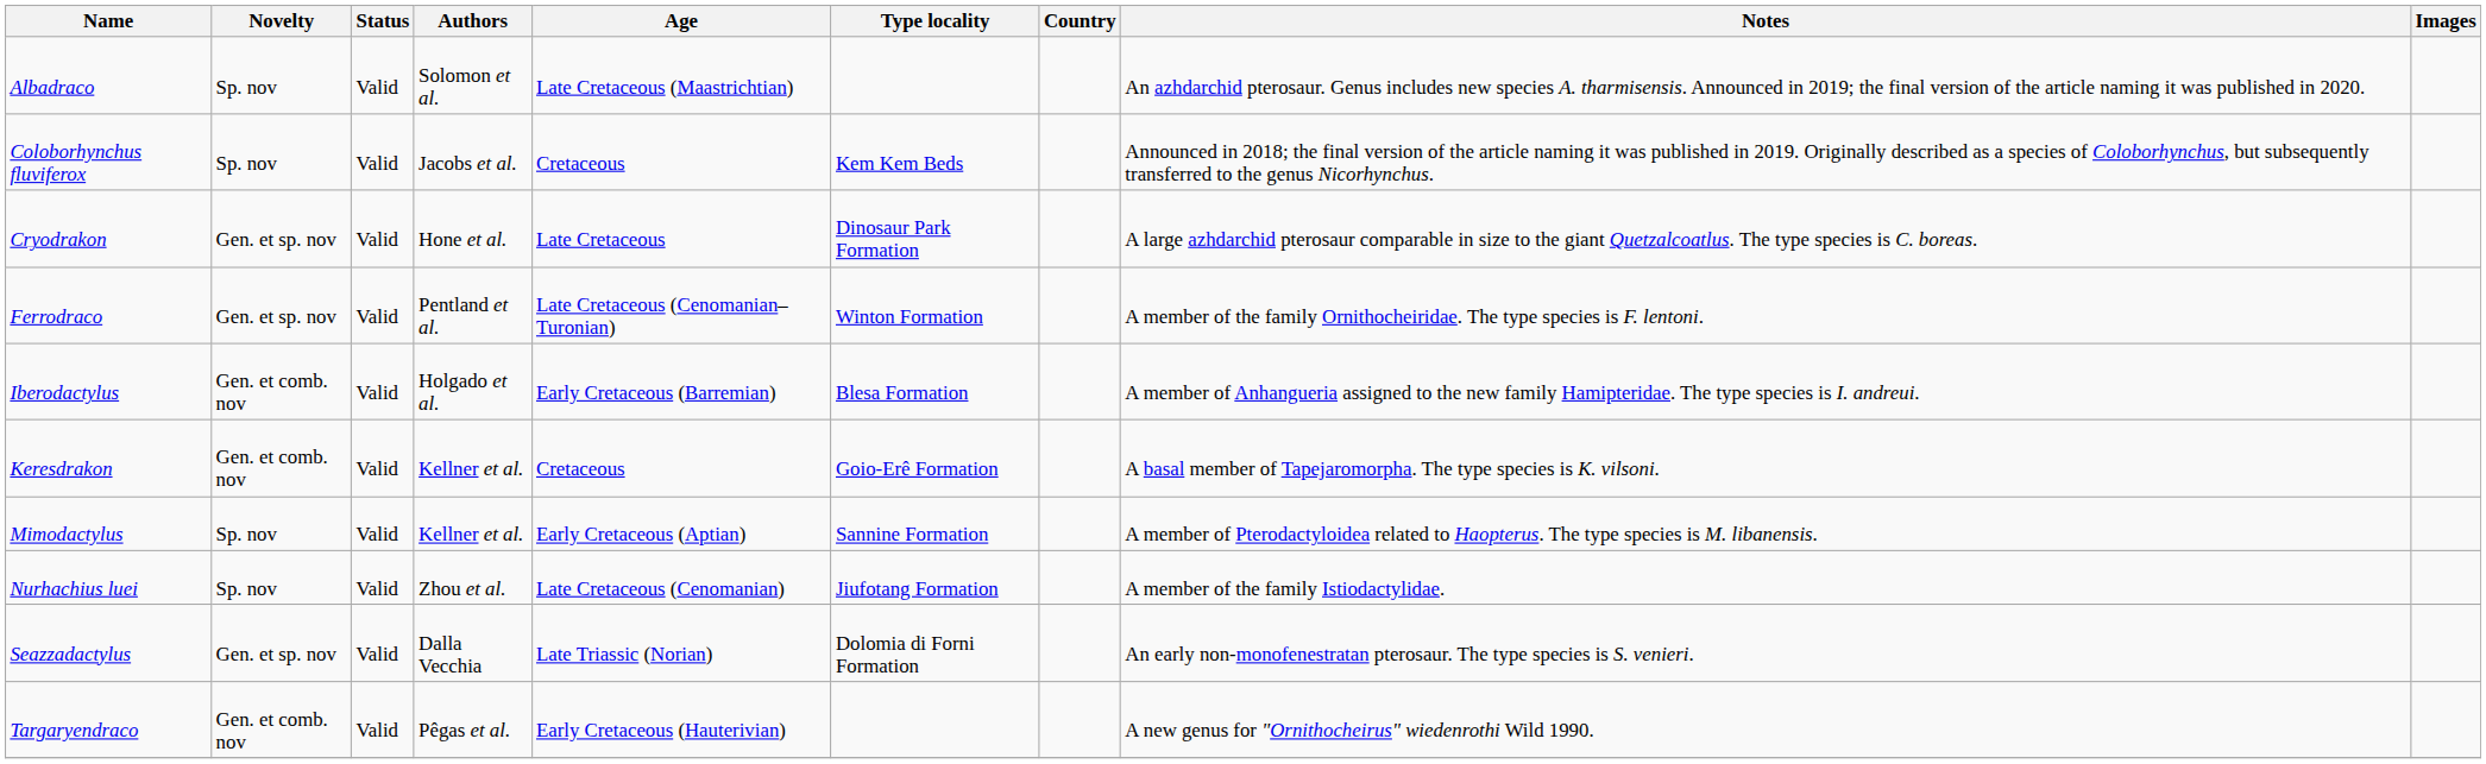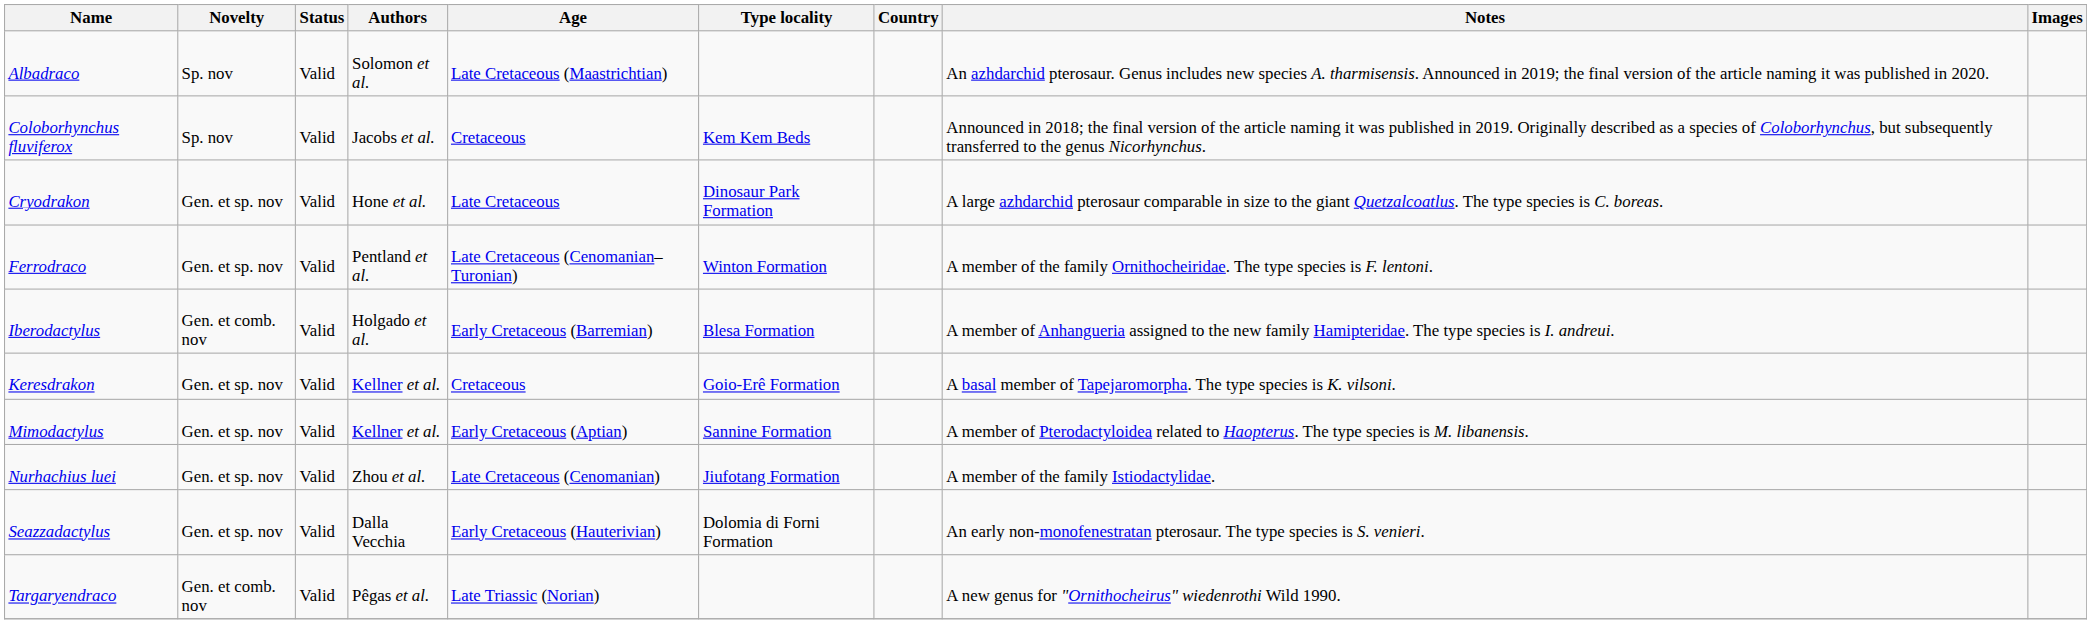Keresdrakon | Novelty: Gen. et comb. nov -> Gen. et sp. nov
Mimodactylus | Novelty: Sp. nov -> Gen. et sp. nov
Nurhachius luei | Novelty: Sp. nov -> Gen. et sp. nov
Seazzadactylus | Age: Late Triassic (Norian) -> Early Cretaceous (Hauterivian)
Targaryendraco | Age: Early Cretaceous (Hauterivian) -> Late Triassic (Norian)
